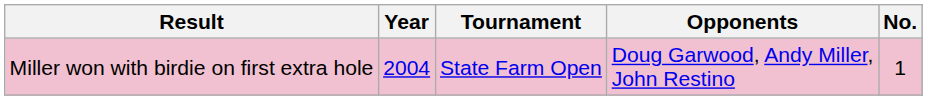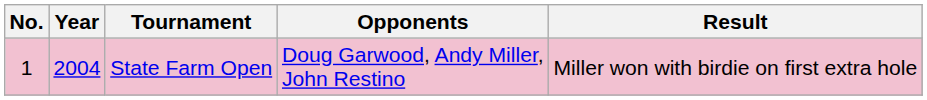columns swapped: No. <-> Result
